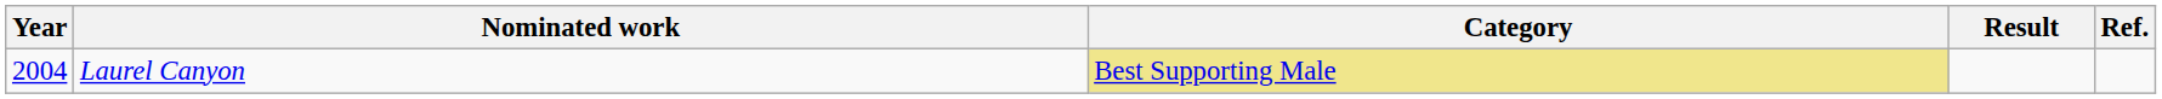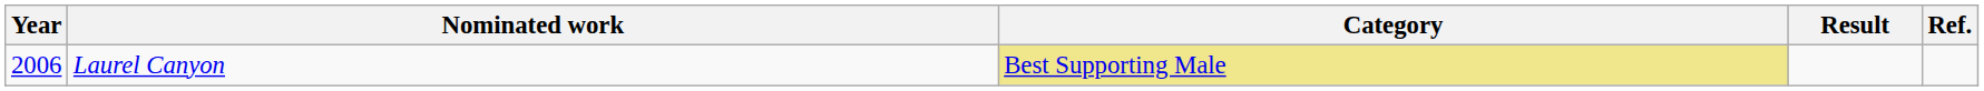Laurel Canyon | Year: 2004 -> 2006
